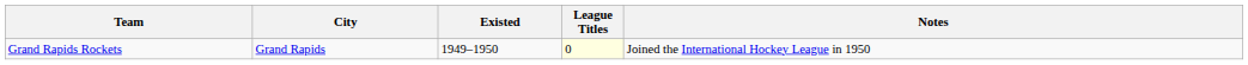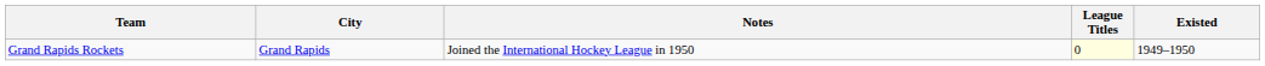columns swapped: Existed <-> Notes
